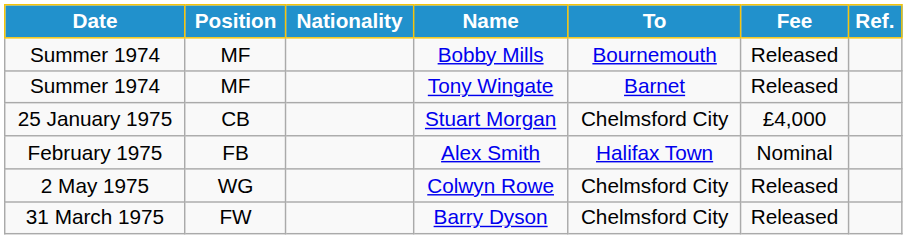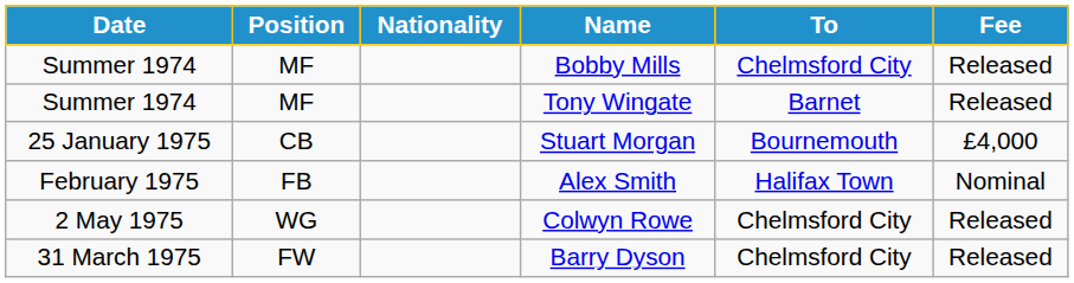- column: Ref.
Bobby Mills | To: Bournemouth -> Chelmsford City
Stuart Morgan | To: Chelmsford City -> Bournemouth
